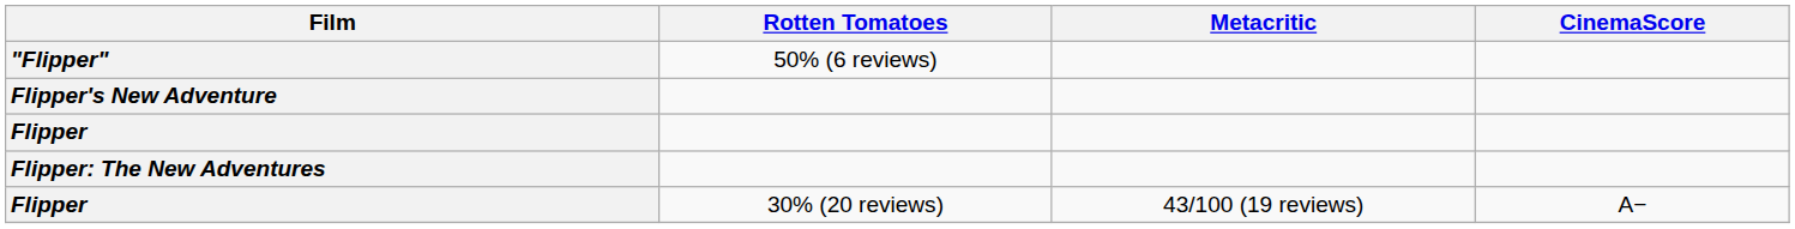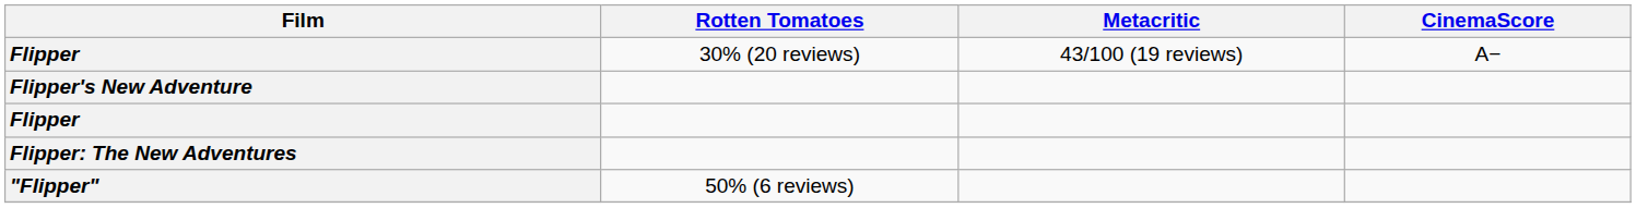rows swapped: "Flipper" <-> Flipper / 30% (20 reviews)
